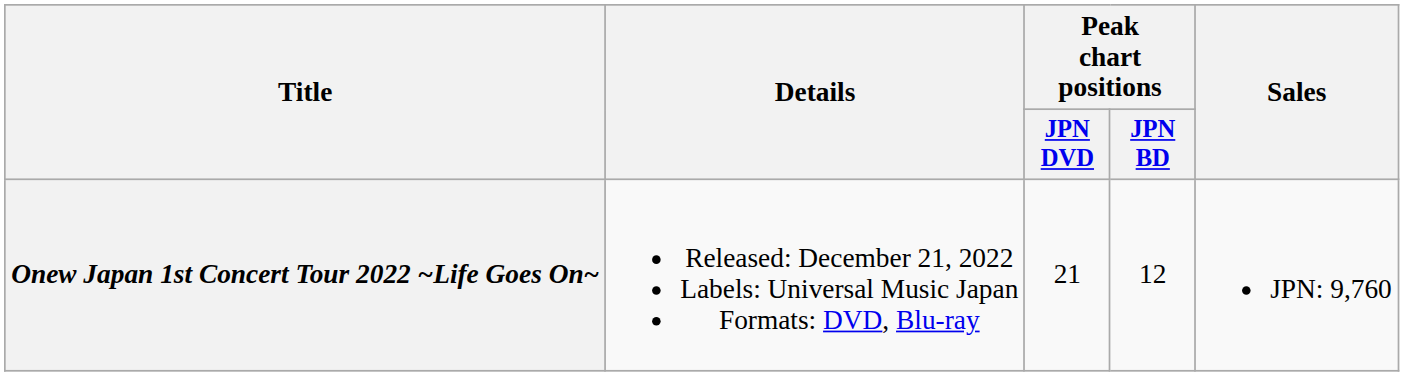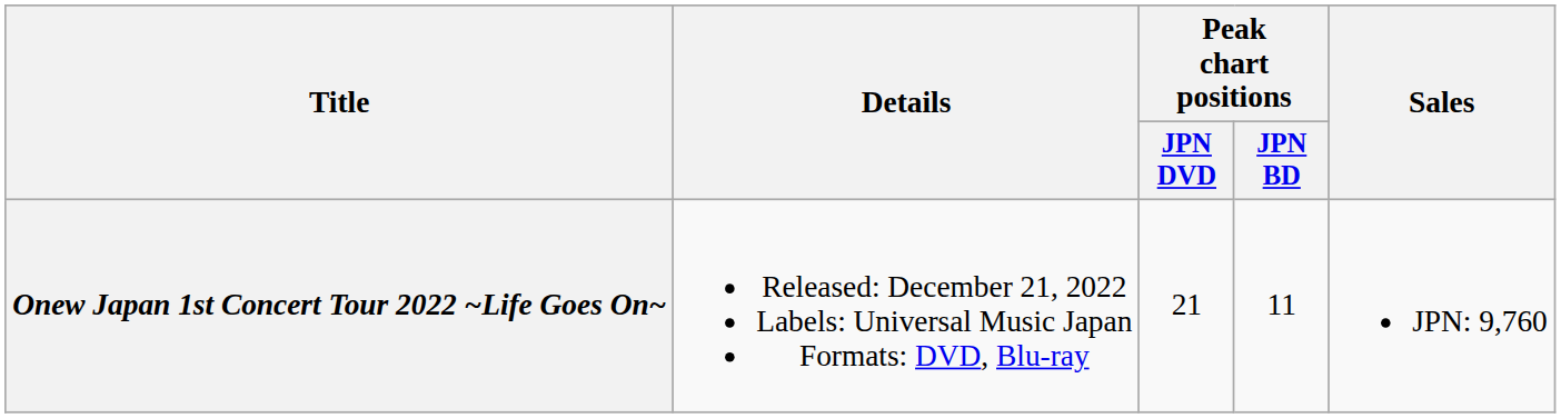Onew Japan 1st Concert Tour 2022 ~Life Goes On~ | Peak chart positions / JPN BD: 12 -> 11
